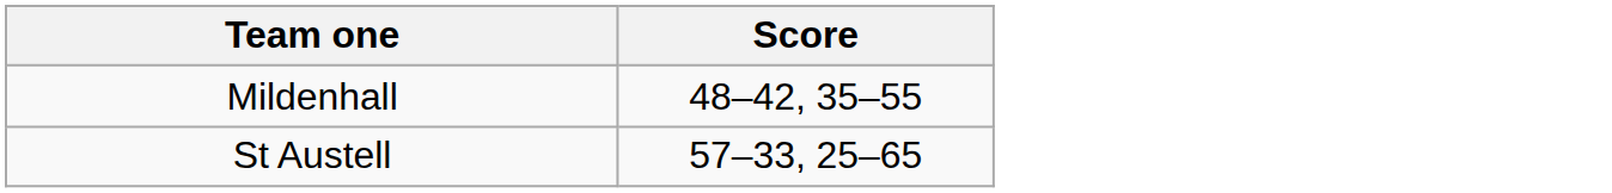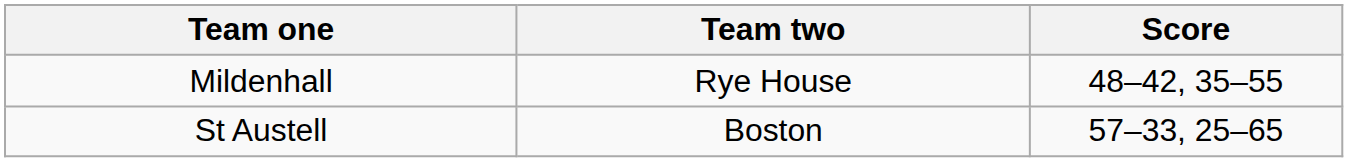+ column: Team two | Rye House | Boston
